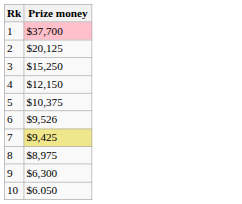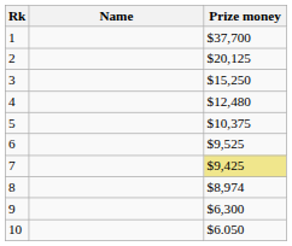+ column: Name
1 | Prize money: pink background -> no background
4 | Prize money: $12,150 -> $12,480
6 | Prize money: $9,526 -> $9,525
8 | Prize money: $8,975 -> $8,974
